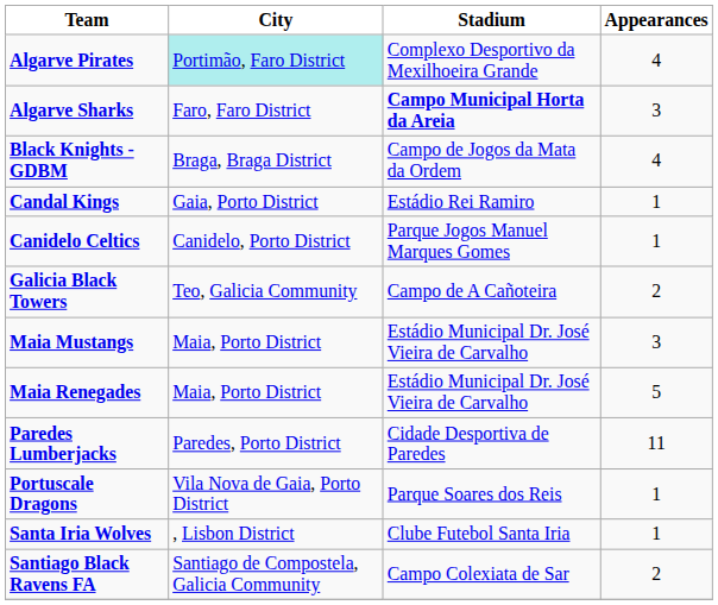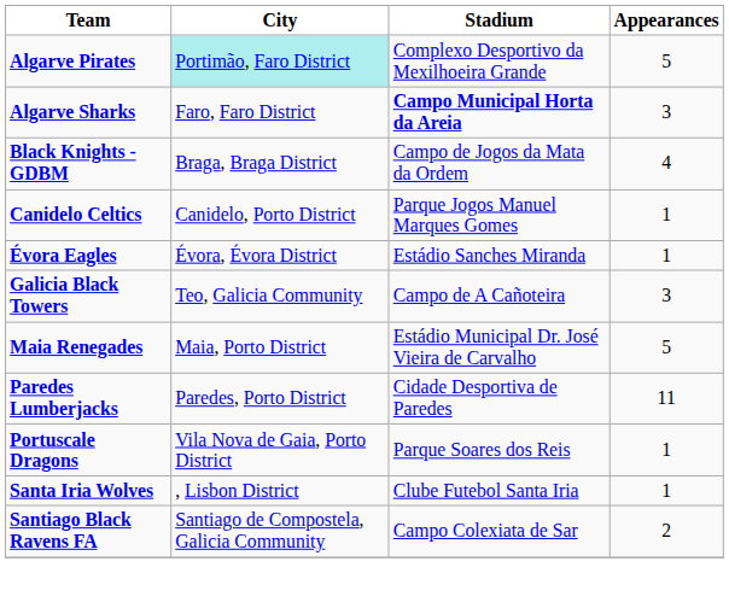Algarve Pirates | Appearances: 4 -> 5
- row: Candal Kings | Gaia, Porto District | Estádio Rei Ramiro | 1
+ row: Évora Eagles | Évora, Évora District | Estádio Sanches Miranda | 1
Galicia Black Towers | Appearances: 2 -> 3
- row: Maia Mustangs | Maia, Porto District | Estádio Municipal Dr. José Vieira de Carvalho | 3
